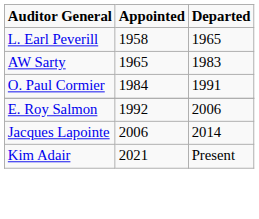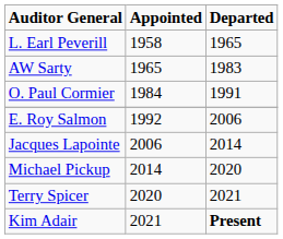+ row: Michael Pickup | 2014 | 2020
+ row: Terry Spicer | 2020 | 2021
Kim Adair | Departed: normal -> bold
